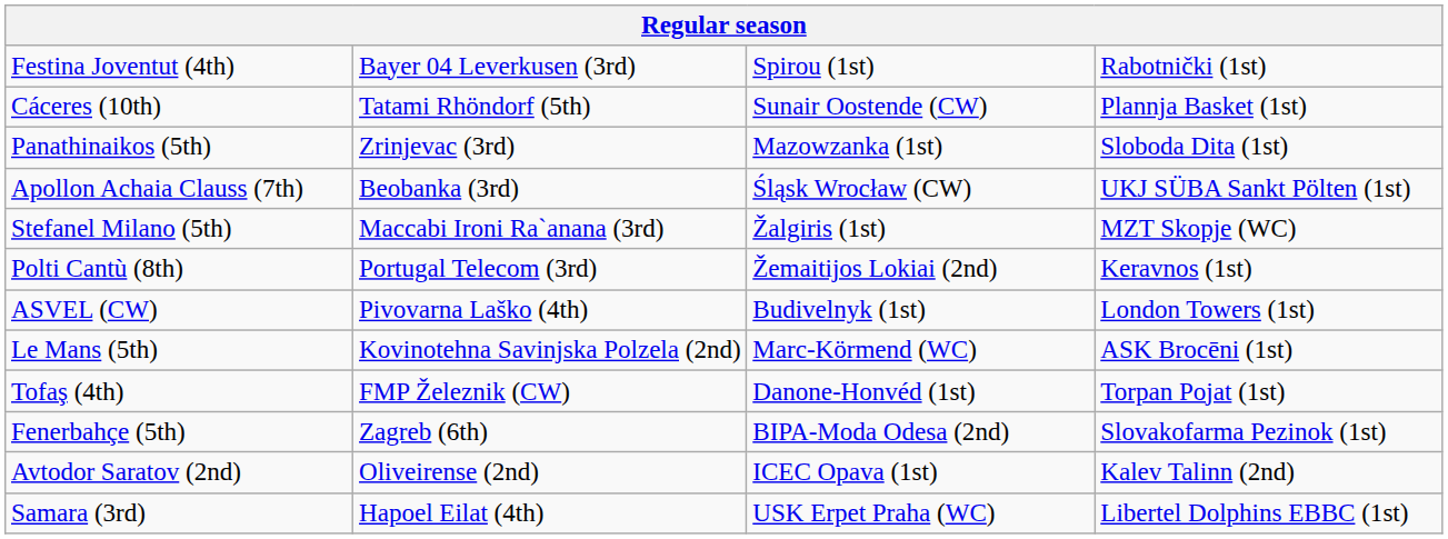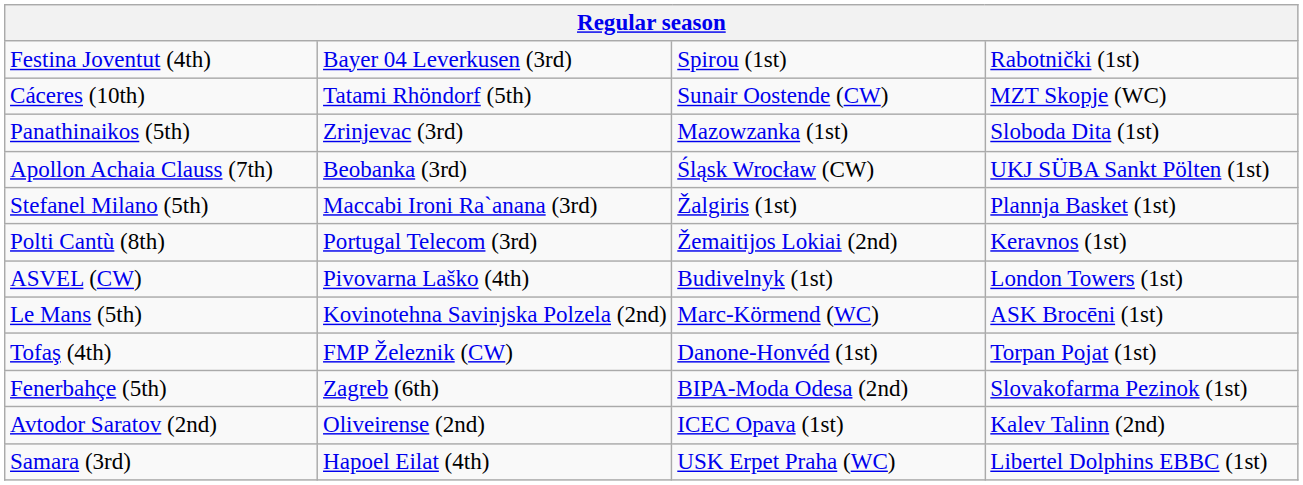Cáceres (10th) | column 4: Plannja Basket (1st) -> MZT Skopje (WC)
Stefanel Milano (5th) | column 4: MZT Skopje (WC) -> Plannja Basket (1st)
